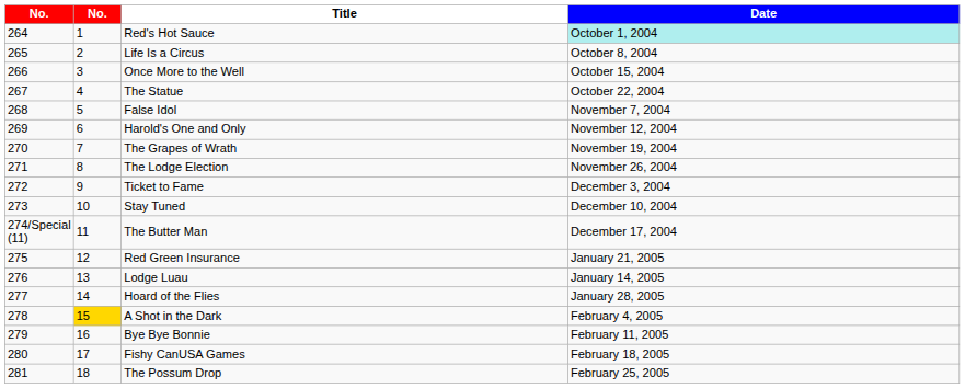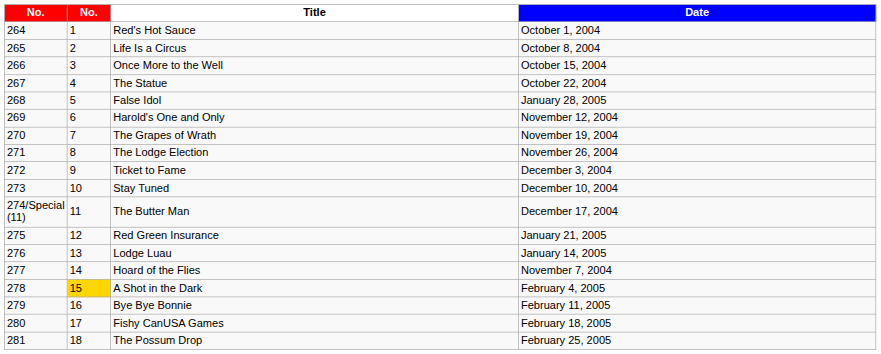Red's Hot Sauce | Date: paleturquoise background -> no background
False Idol | Date: November 7, 2004 -> January 28, 2005
Hoard of the Flies | Date: January 28, 2005 -> November 7, 2004
